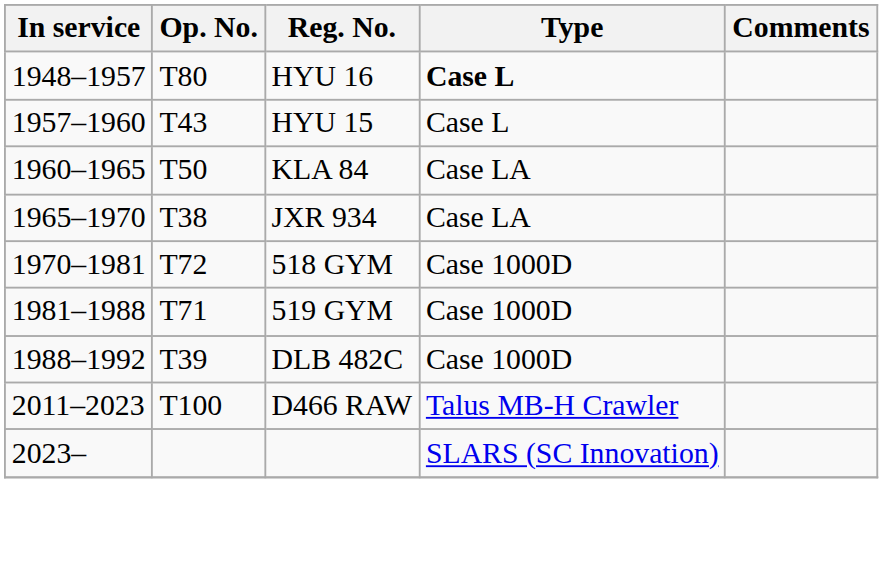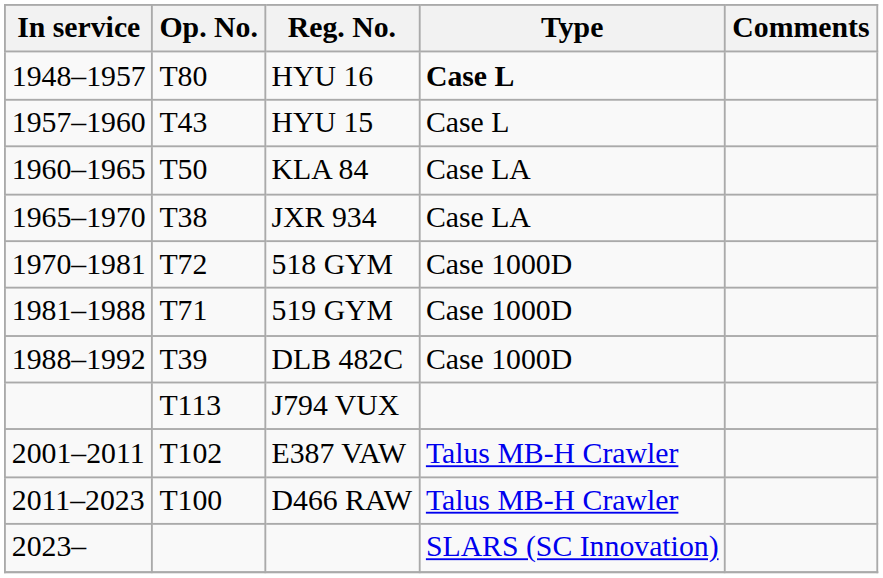+ row: T113 | J794 VUX
+ row: 2001–2011 | T102 | E387 VAW | Talus MB-H Crawler
